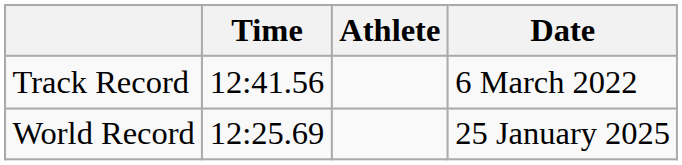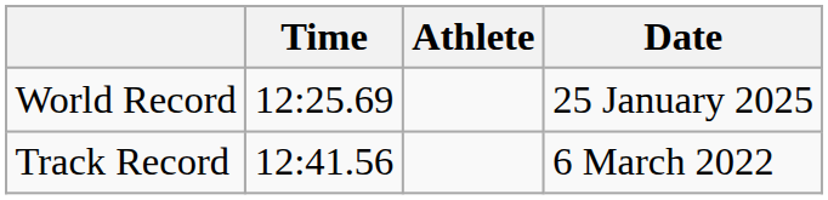rows swapped: World Record <-> Track Record
